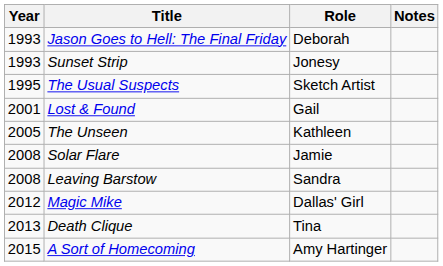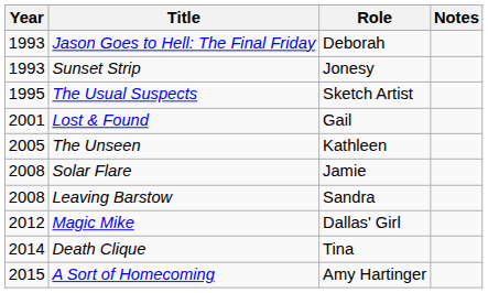Death Clique | Year: 2013 -> 2014
